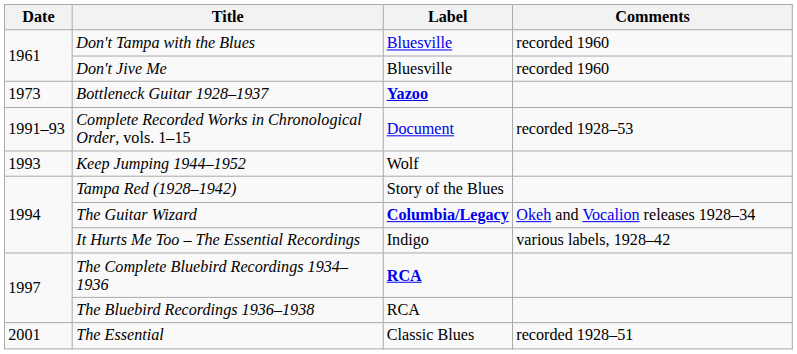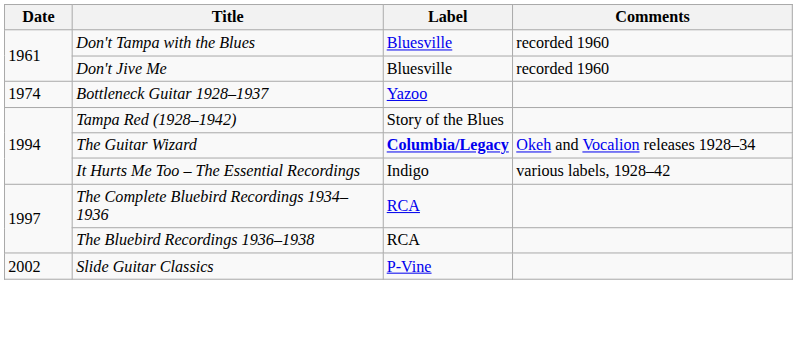Bottleneck Guitar 1928–1937 | Date: 1973 -> 1974
Bottleneck Guitar 1928–1937 | Label: bold -> normal
- row: 1991–93 | Complete Recorded Works in Chronological Order, vols. 1–15 | Document | recorded 1928–53
- row: 1993 | Keep Jumping 1944–1952 | Wolf
The Complete Bluebird Recordings 1934–1936 | Label: bold -> normal
- row: 2001 | The Essential | Classic Blues | recorded 1928–51
+ row: 2002 | Slide Guitar Classics | P-Vine
